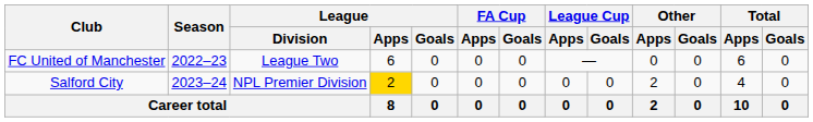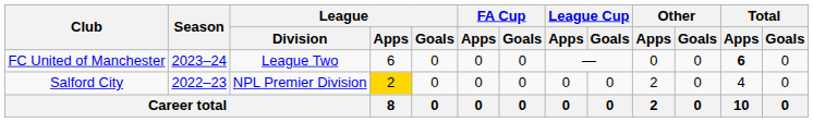FC United of Manchester | Season: 2022–23 -> 2023–24
FC United of Manchester | Total / Apps: normal -> bold
Salford City | Season: 2023–24 -> 2022–23
